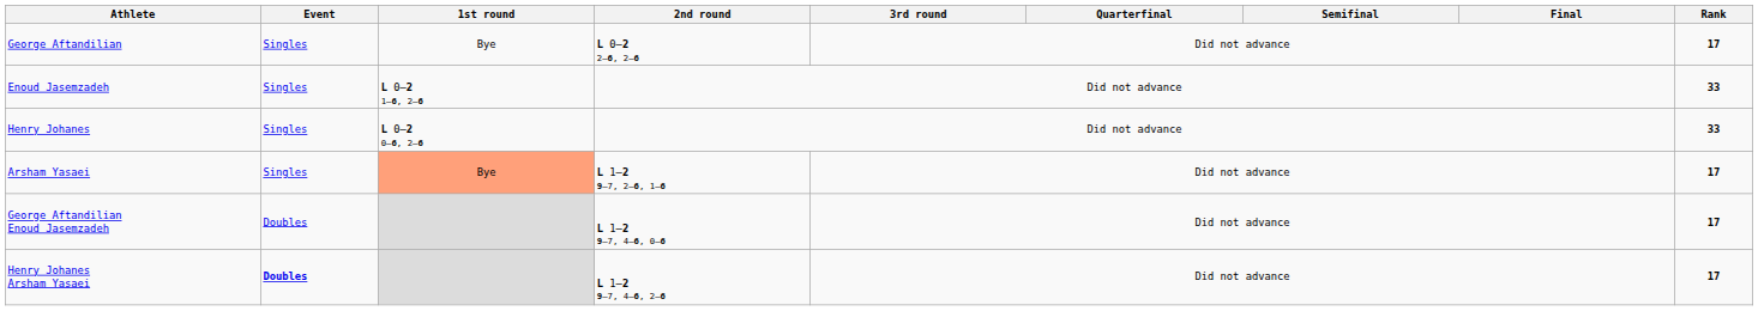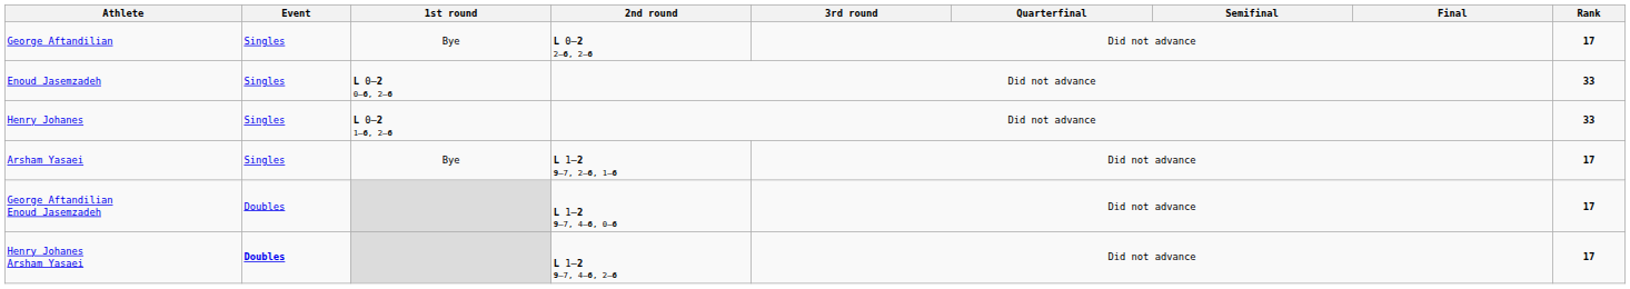Enoud Jasemzadeh | 1st round: L 0–2 1–6, 2–6 -> L 0–2 0–6, 2–6
Henry Johanes | 1st round: L 0–2 0–6, 2–6 -> L 0–2 1–6, 2–6
Arsham Yasaei | 1st round: lightsalmon background -> no background
